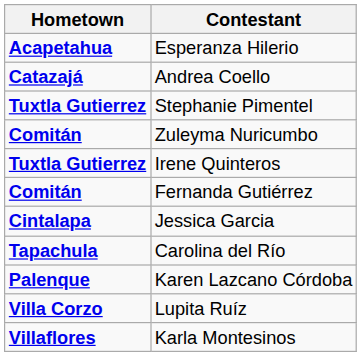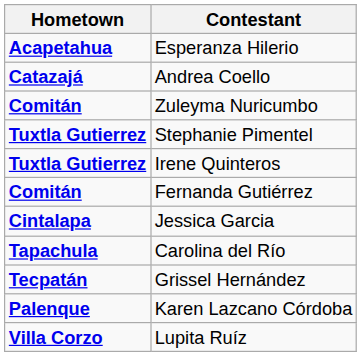rows swapped: Stephanie Pimentel <-> Zuleyma Nuricumbo
+ row: Tecpatán | Grissel Hernández
- row: Villaflores | Karla Montesinos
